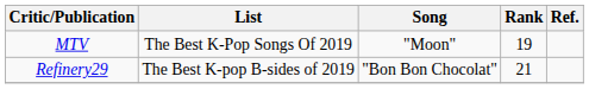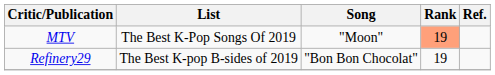MTV | Rank: no background -> lightsalmon background
Refinery29 | Rank: 21 -> 19
